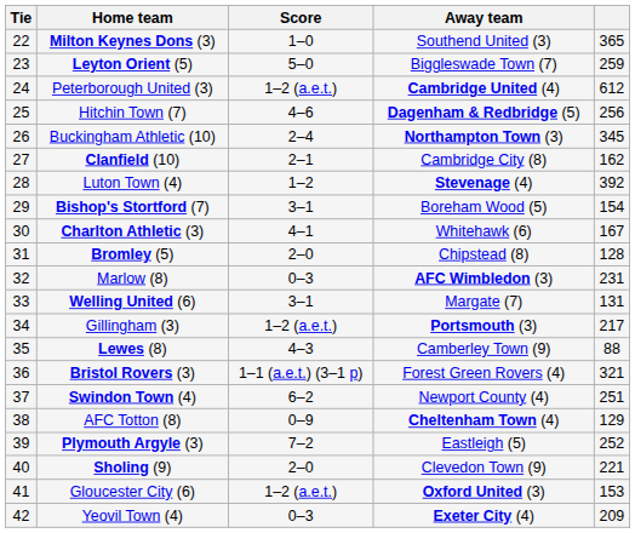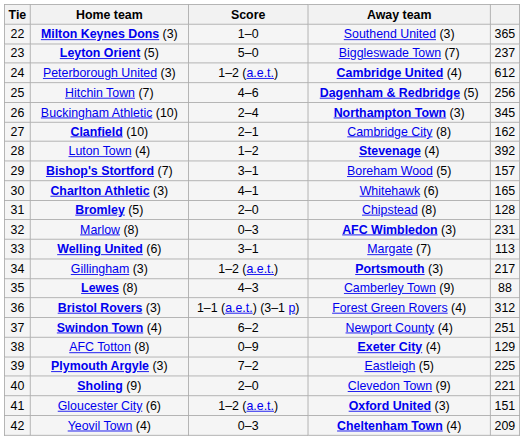Leyton Orient (5) | column 5: 259 -> 237
Bishop's Stortford (7) | column 5: 154 -> 157
Charlton Athletic (3) | column 5: 167 -> 165
Welling United (6) | column 5: 131 -> 113
Bristol Rovers (3) | column 5: 321 -> 312
AFC Totton (8) | Away team: Cheltenham Town (4) -> Exeter City (4)
Plymouth Argyle (3) | column 5: 252 -> 225
Gloucester City (6) | column 5: 153 -> 151
Yeovil Town (4) | Away team: Exeter City (4) -> Cheltenham Town (4)
